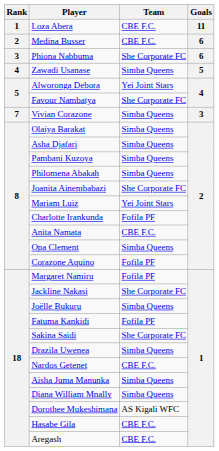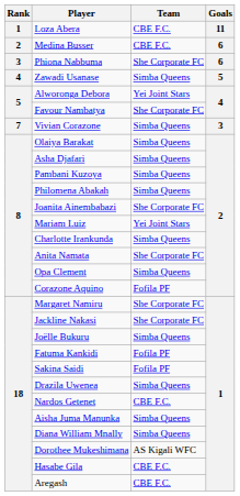Charlotte Irankunda | Team: Fofila PF -> Simba Queens
Anita Namata | Team: CBE F.C. -> She Corporate FC
Margaret Namiru | Team: Fofila PF -> She Corporate FC
Sakina Saidi | Team: She Corporate FC -> Fofila PF
